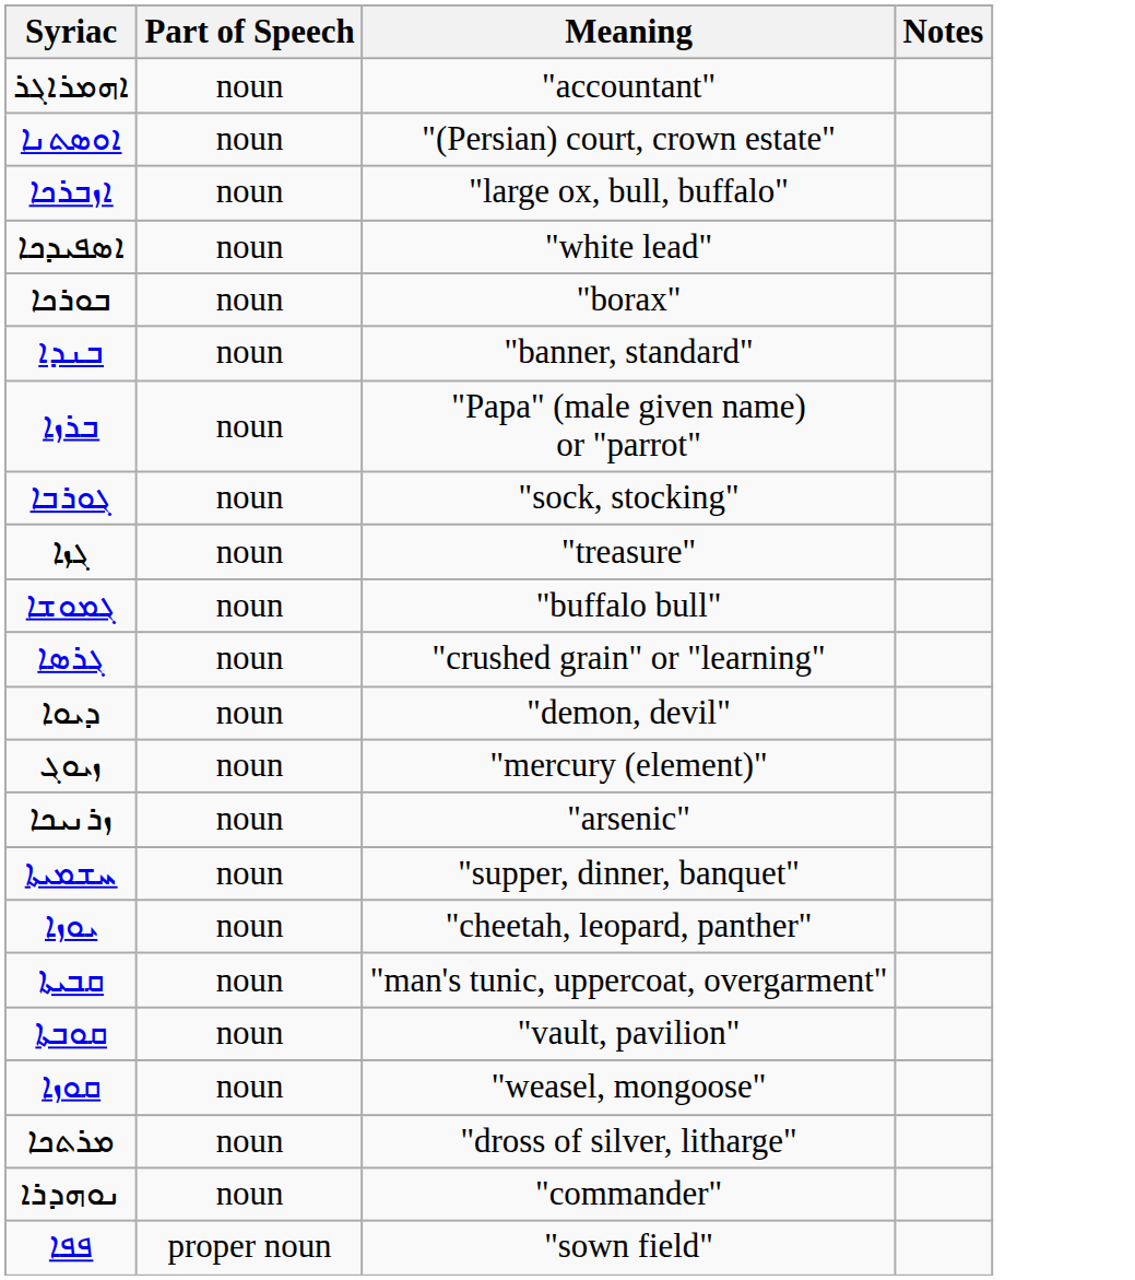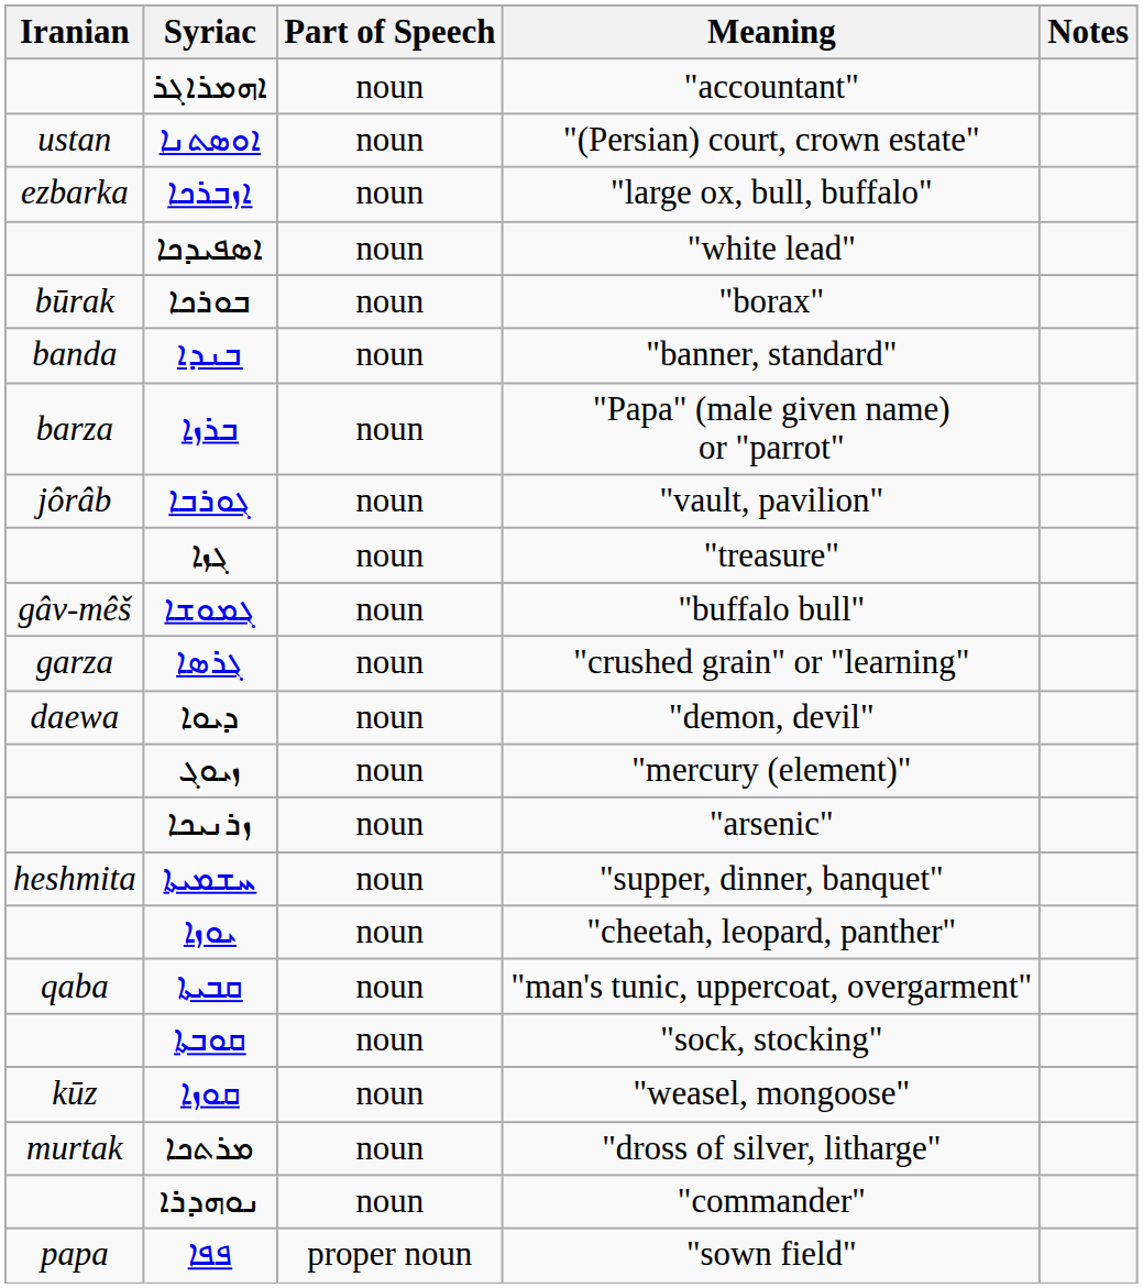+ column: Iranian | ustan | ezbarka | būrak | banda | barza | jôrâb | gâv-mêš | garza | daewa | heshmita | qaba | kūz | murtak | papa
ܓܘܪܒܐ | Meaning: "sock, stocking" -> "vault, pavilion"
ܩܘܒܬܐ | Meaning: "vault, pavilion" -> "sock, stocking"
